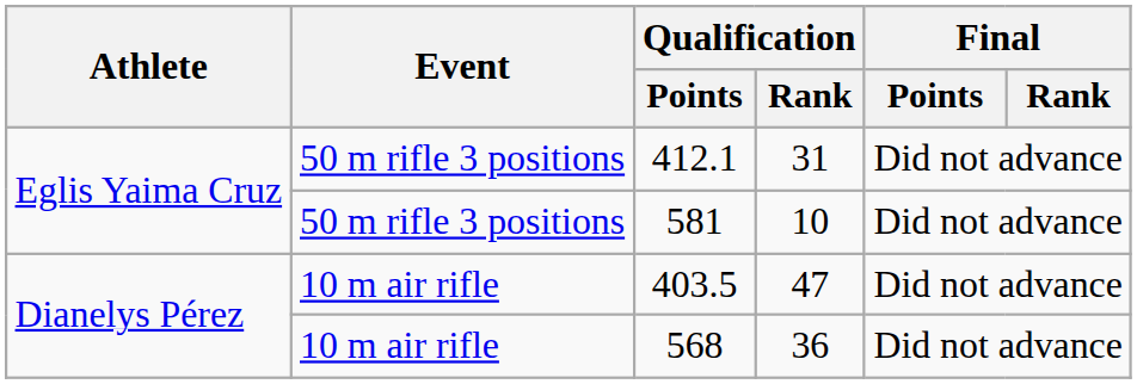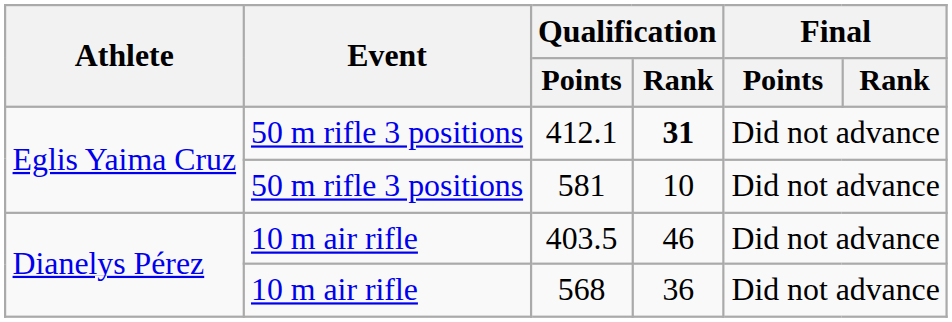412.1 | Qualification / Rank: normal -> bold
403.5 | Qualification / Rank: 47 -> 46
